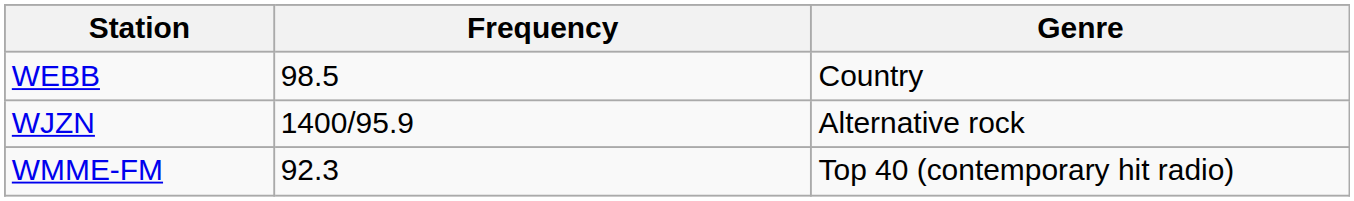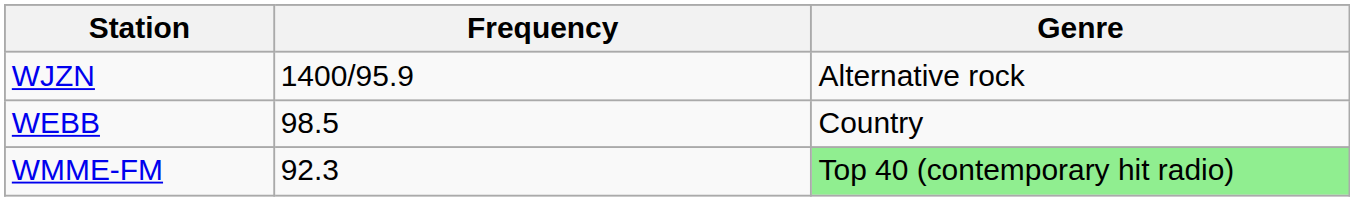rows swapped: WEBB <-> WJZN
WMME-FM | Genre: no background -> lightgreen background
